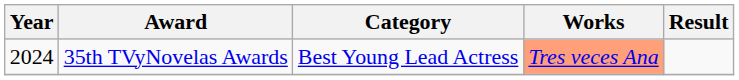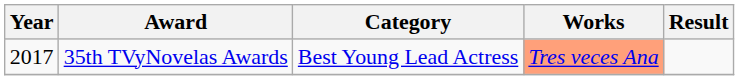35th TVyNovelas Awards | Year: 2024 -> 2017
